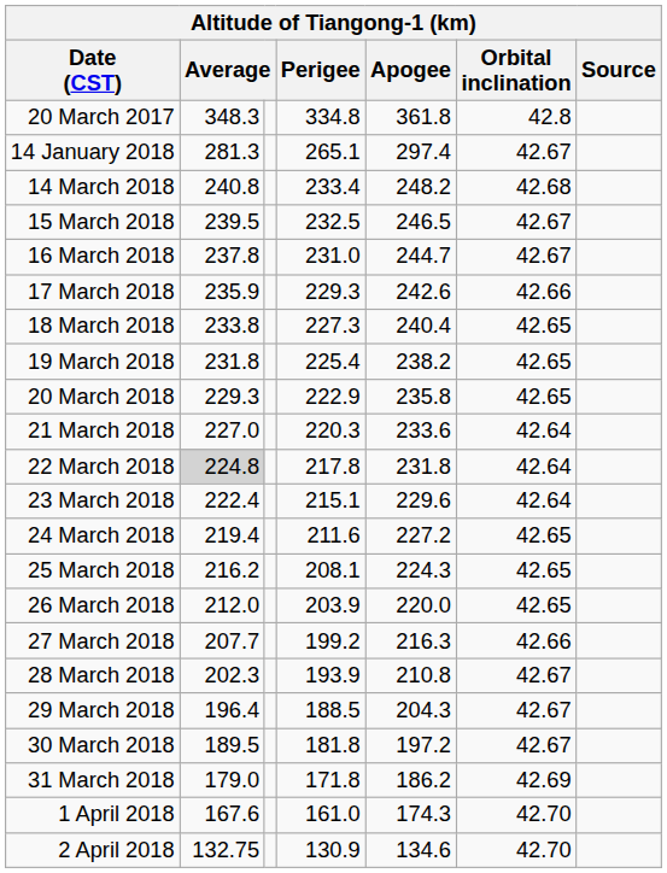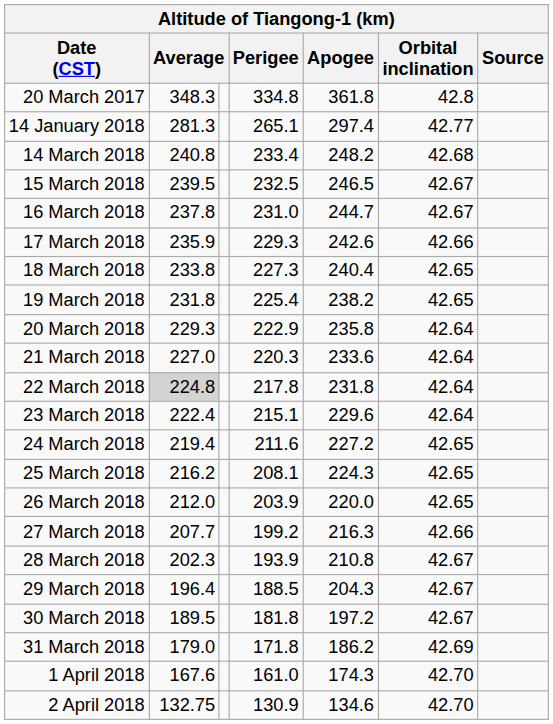14 January 2018 | Orbital inclination: 42.67 -> 42.77
20 March 2018 | Orbital inclination: 42.65 -> 42.64
